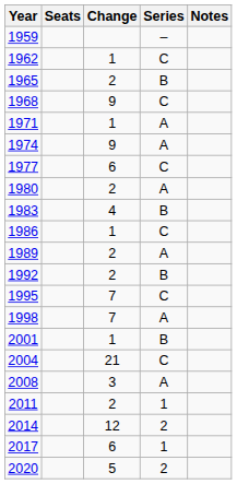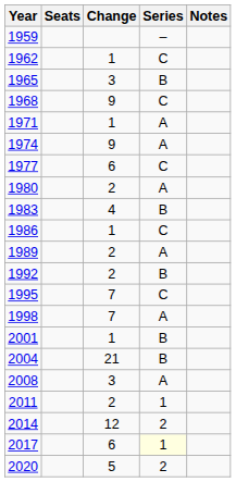1965 | Change: 2 -> 3
2004 | Series: C -> B
2017 | Series: no background -> lightyellow background
